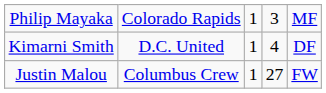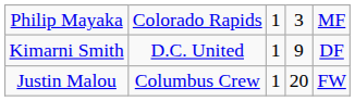Kimarni Smith | column 4: 4 -> 9
Justin Malou | column 4: 27 -> 20
